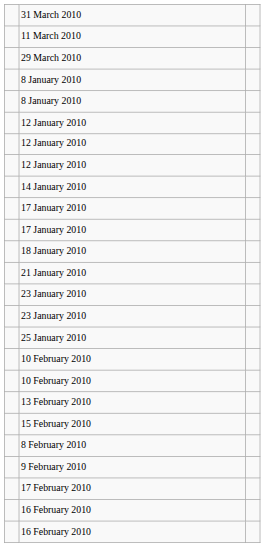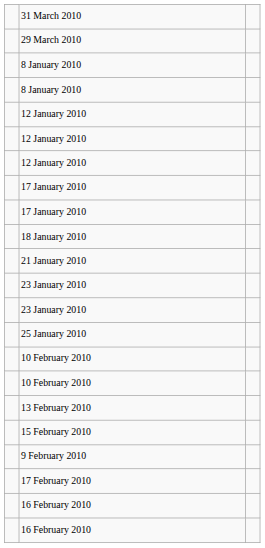- row: 11 March 2010
- row: 14 January 2010
- row: 8 February 2010
